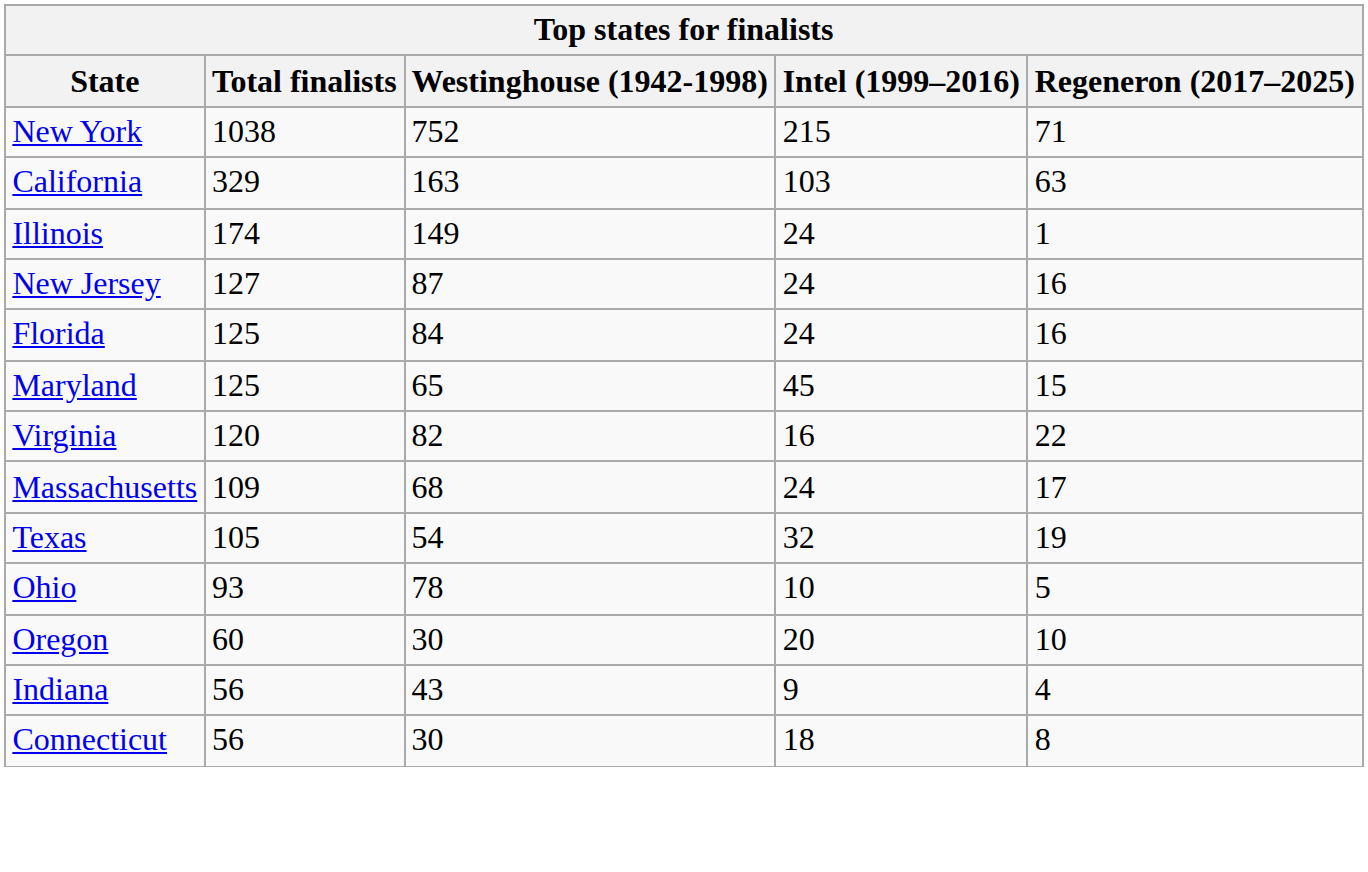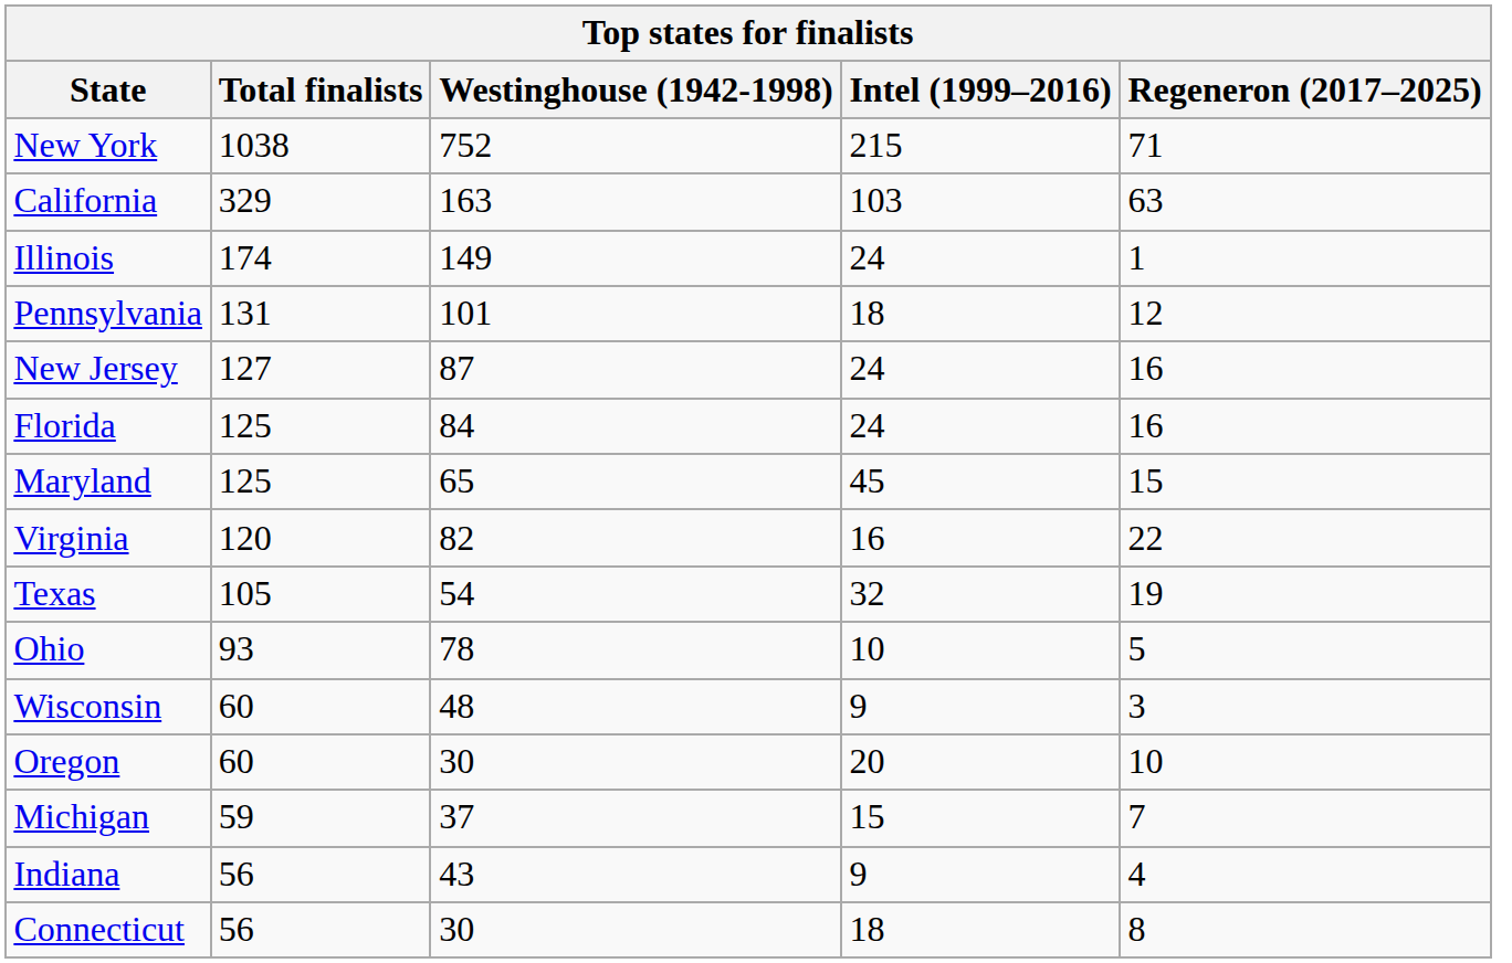+ row: Pennsylvania | 131 | 101 | 18 | 12
- row: Massachusetts | 109 | 68 | 24 | 17
+ row: Wisconsin | 60 | 48 | 9 | 3
+ row: Michigan | 59 | 37 | 15 | 7
